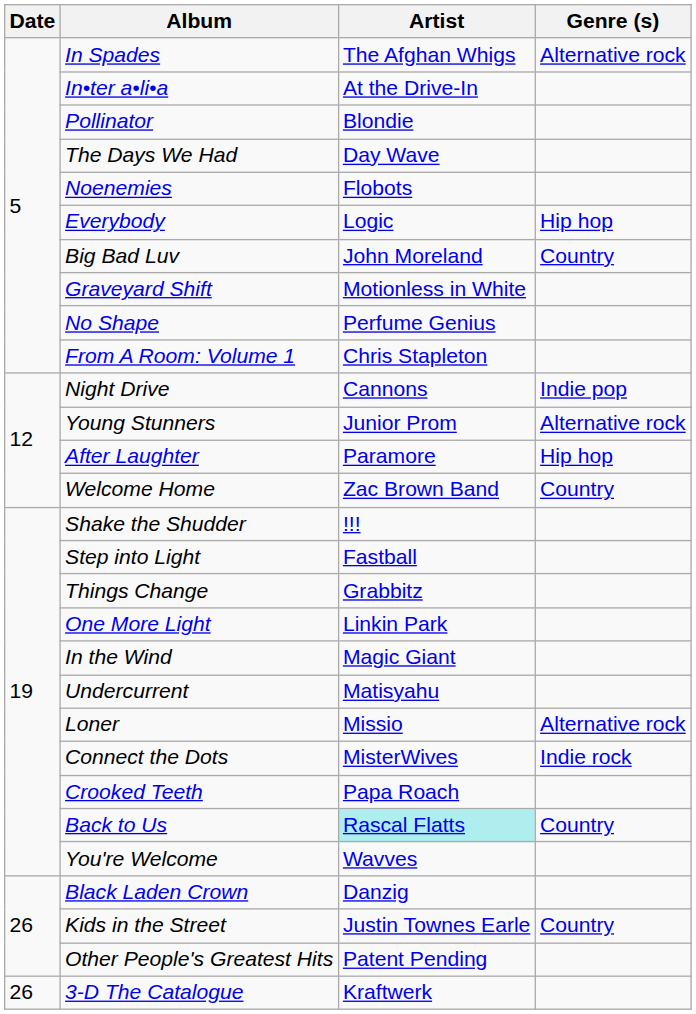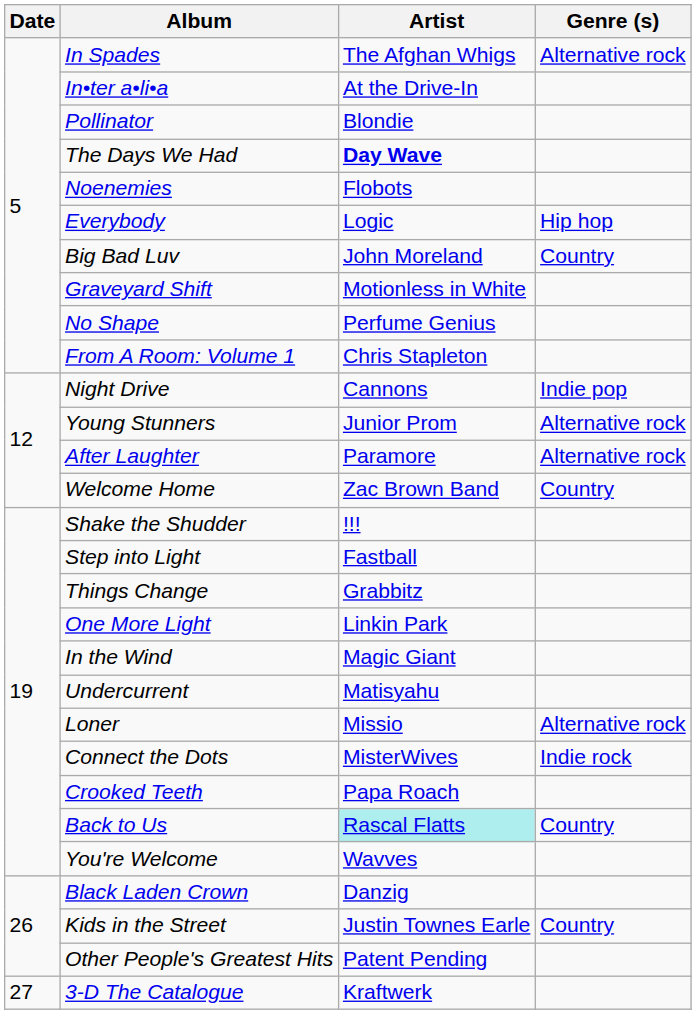The Days We Had | Artist: normal -> bold
After Laughter | Genre (s): Hip hop -> Alternative rock
3-D The Catalogue | Date: 26 -> 27
